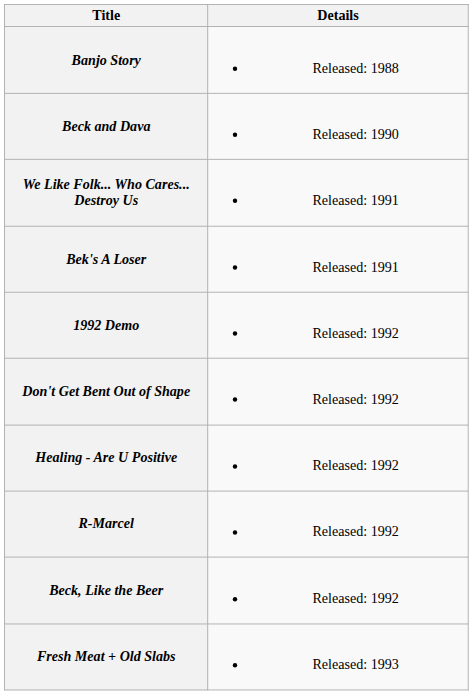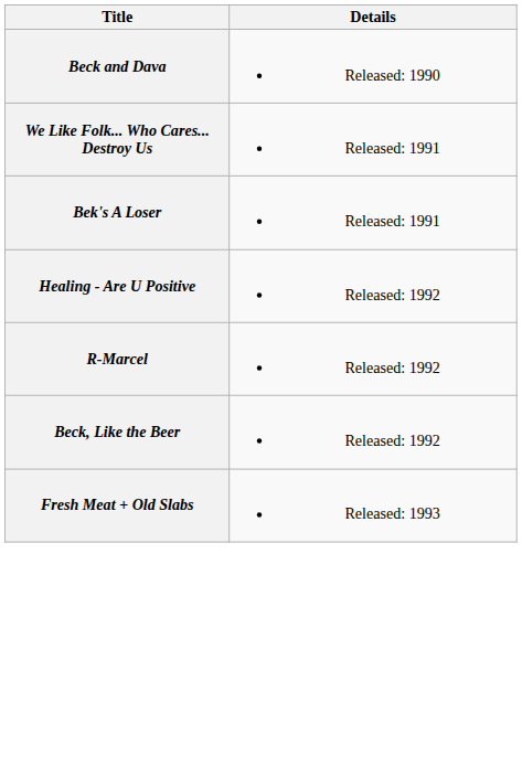- row: Banjo Story | Released: 1988
- row: 1992 Demo | Released: 1992
- row: Don't Get Bent Out of Shape | Released: 1992
